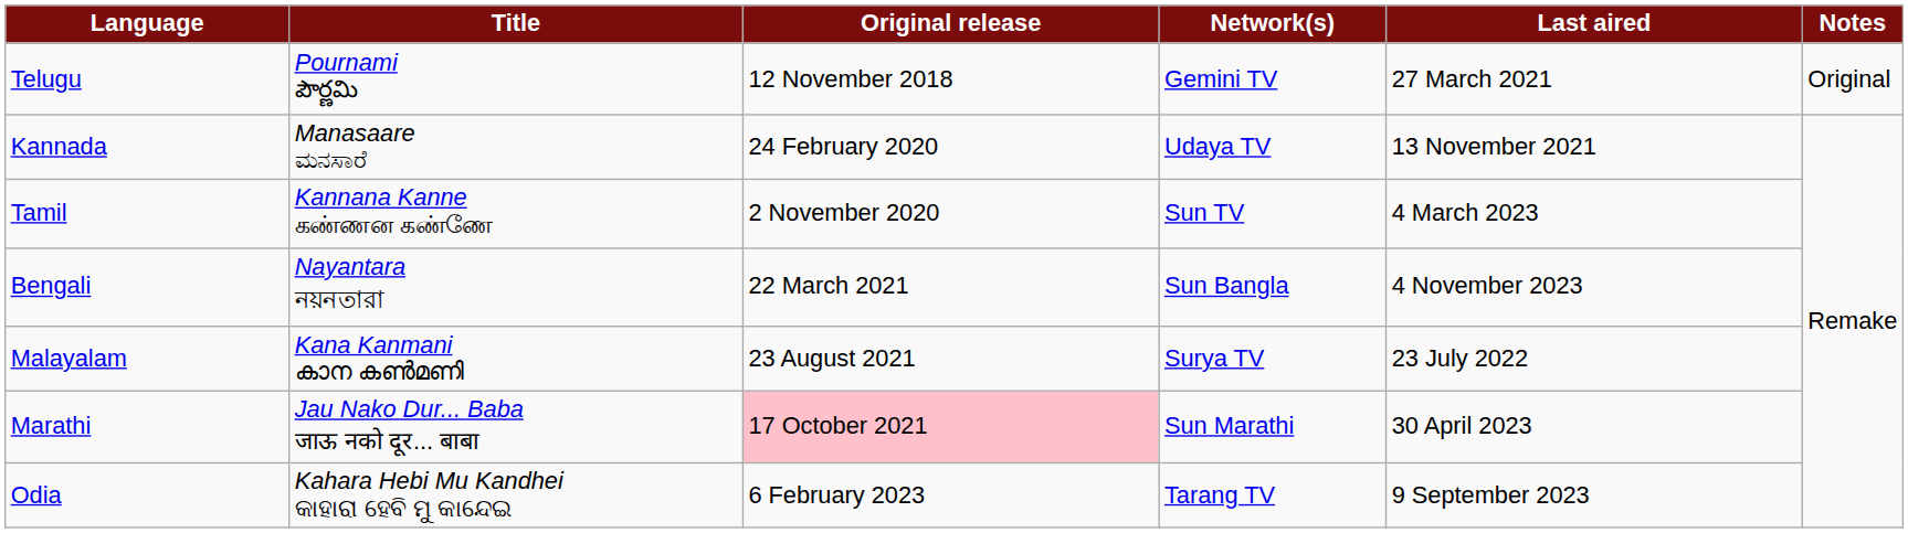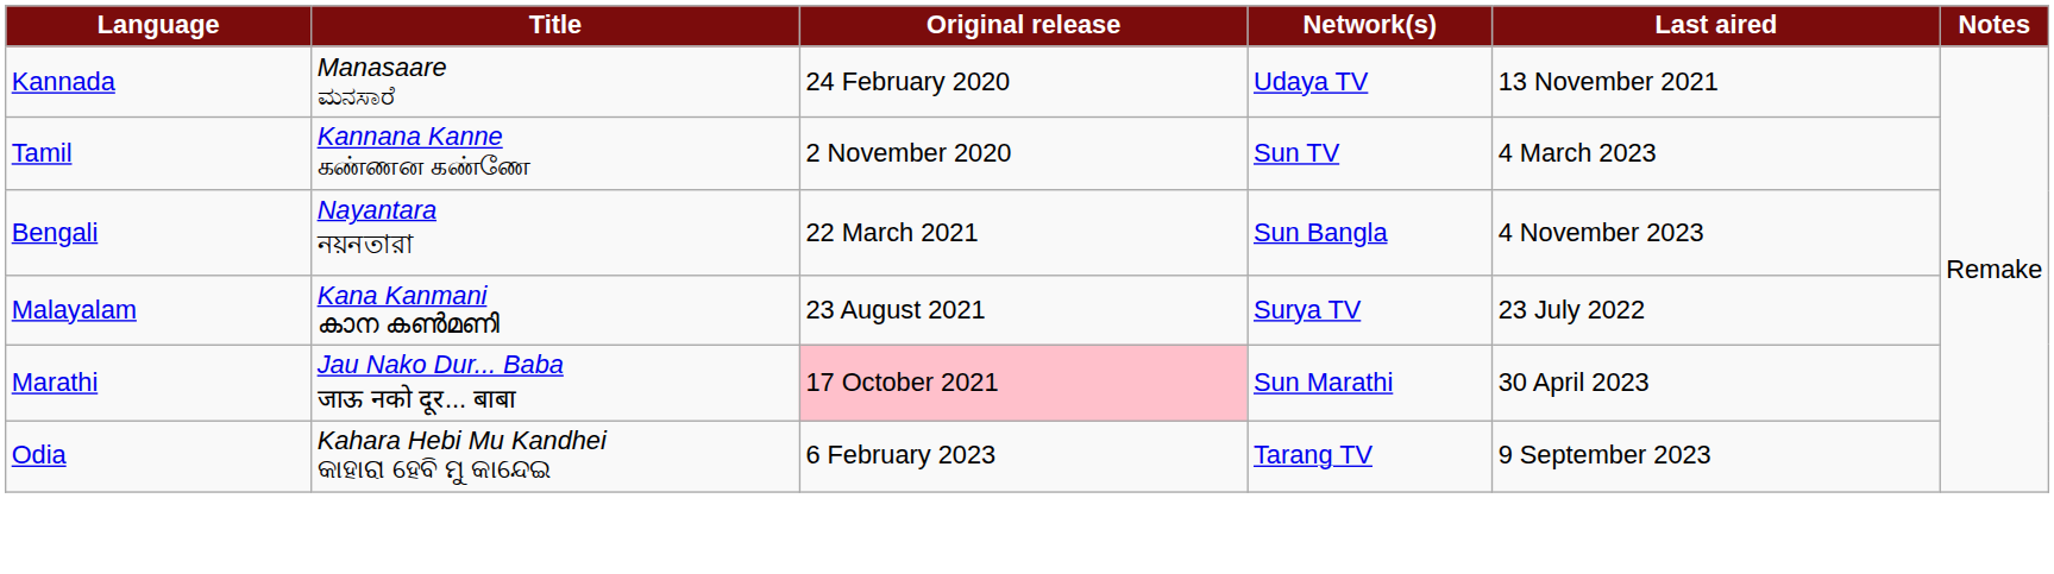- row: Telugu | Pournami పౌర్ణమి | 12 November 2018 | Gemini TV | 27 March 2021 | Original
